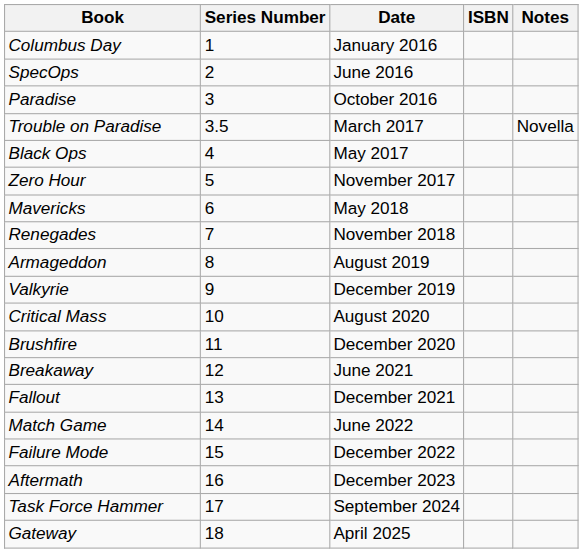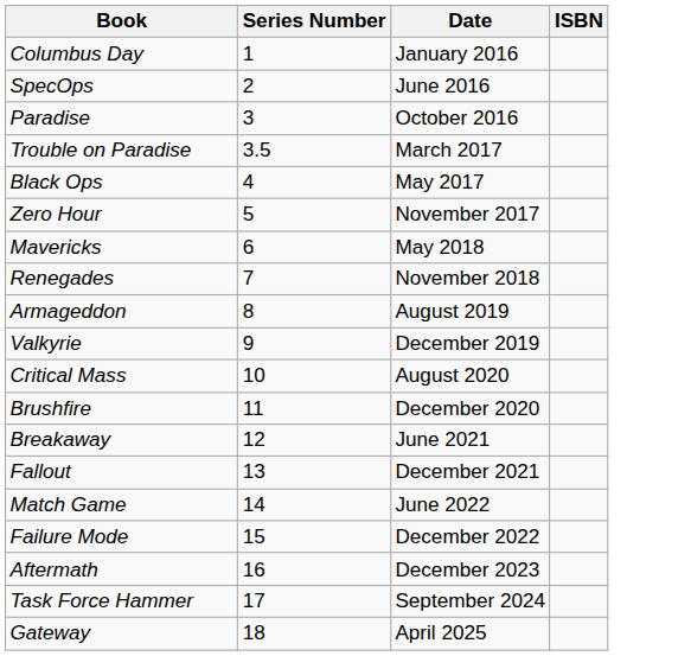- column: Notes | Novella
